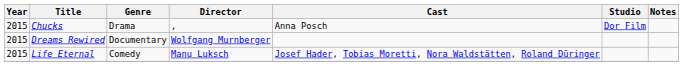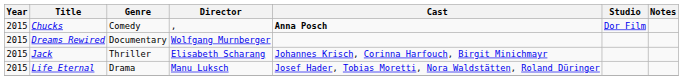Chucks | Genre: Drama -> Comedy
Chucks | Cast: normal -> bold
+ row: 2015 | Jack | Thriller | Elisabeth Scharang | Johannes Krisch, Corinna Harfouch, Birgit Minichmayr
Life Eternal | Genre: Comedy -> Drama
